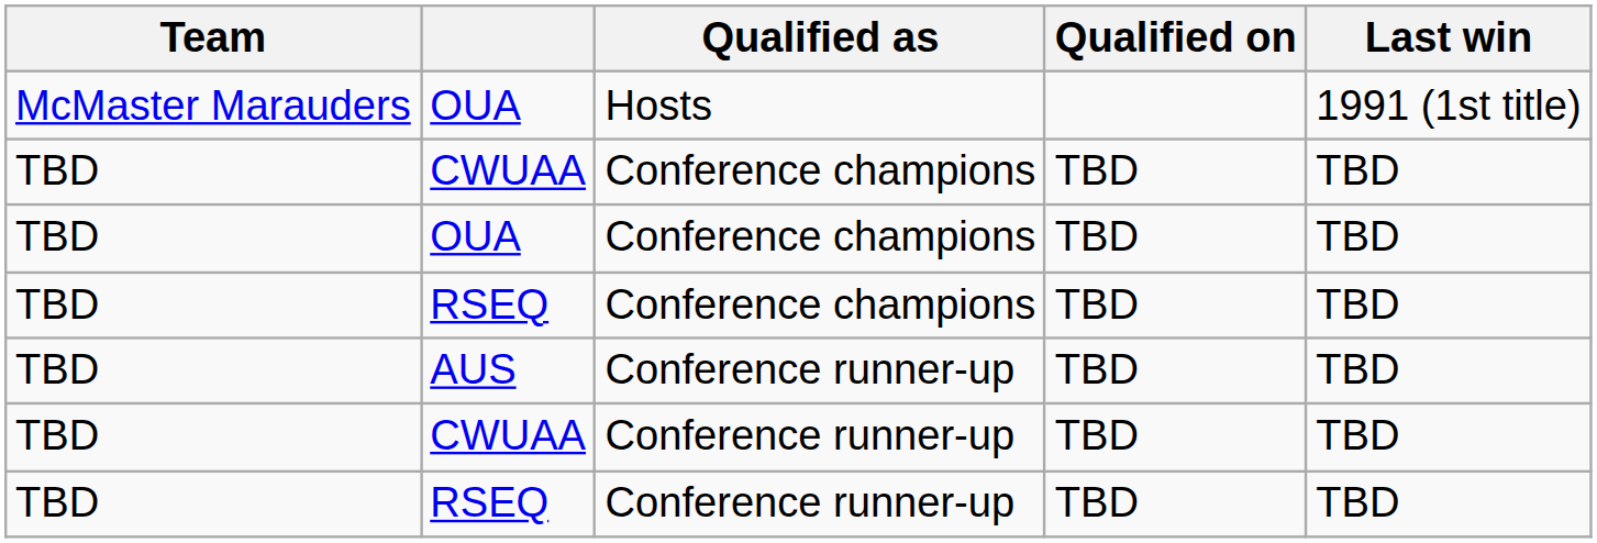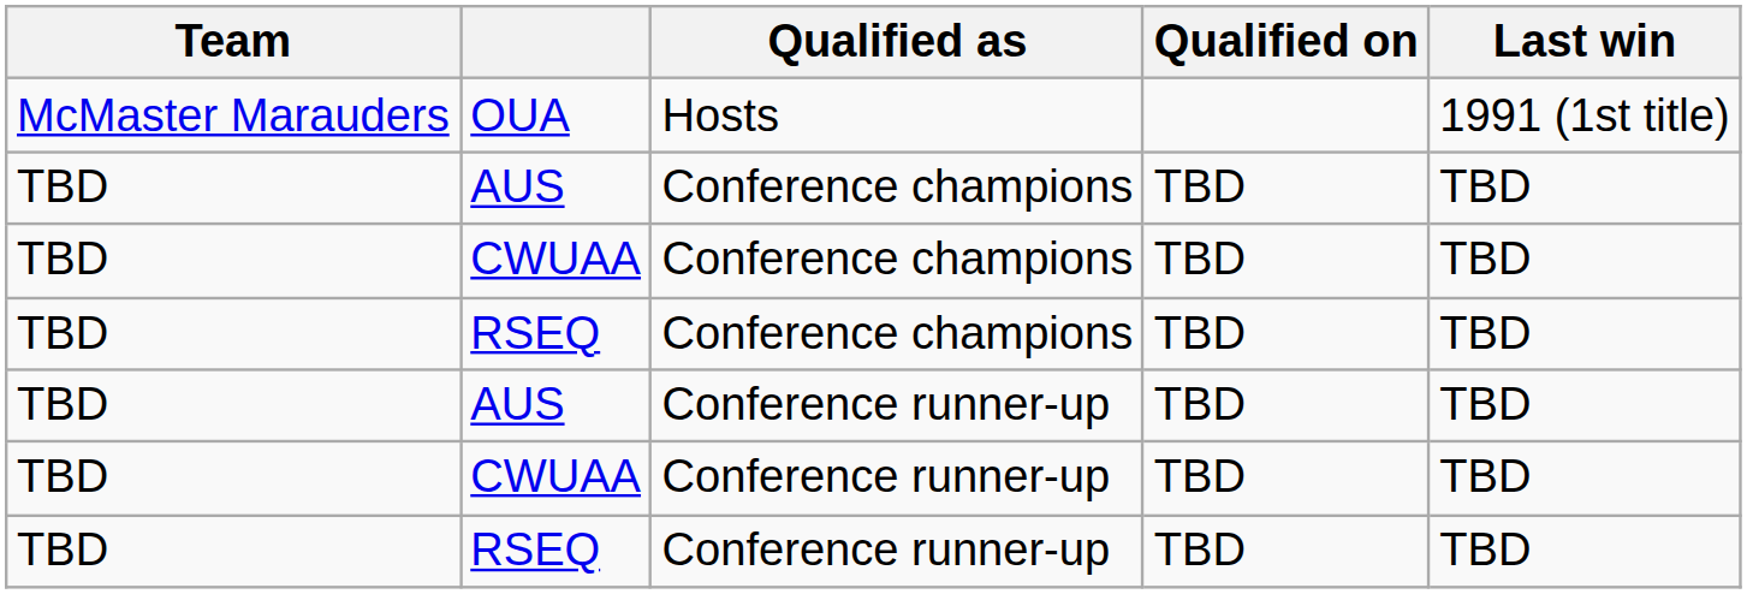+ row: TBD | AUS | Conference champions | TBD | TBD
- row: TBD | OUA | Conference champions | TBD | TBD
